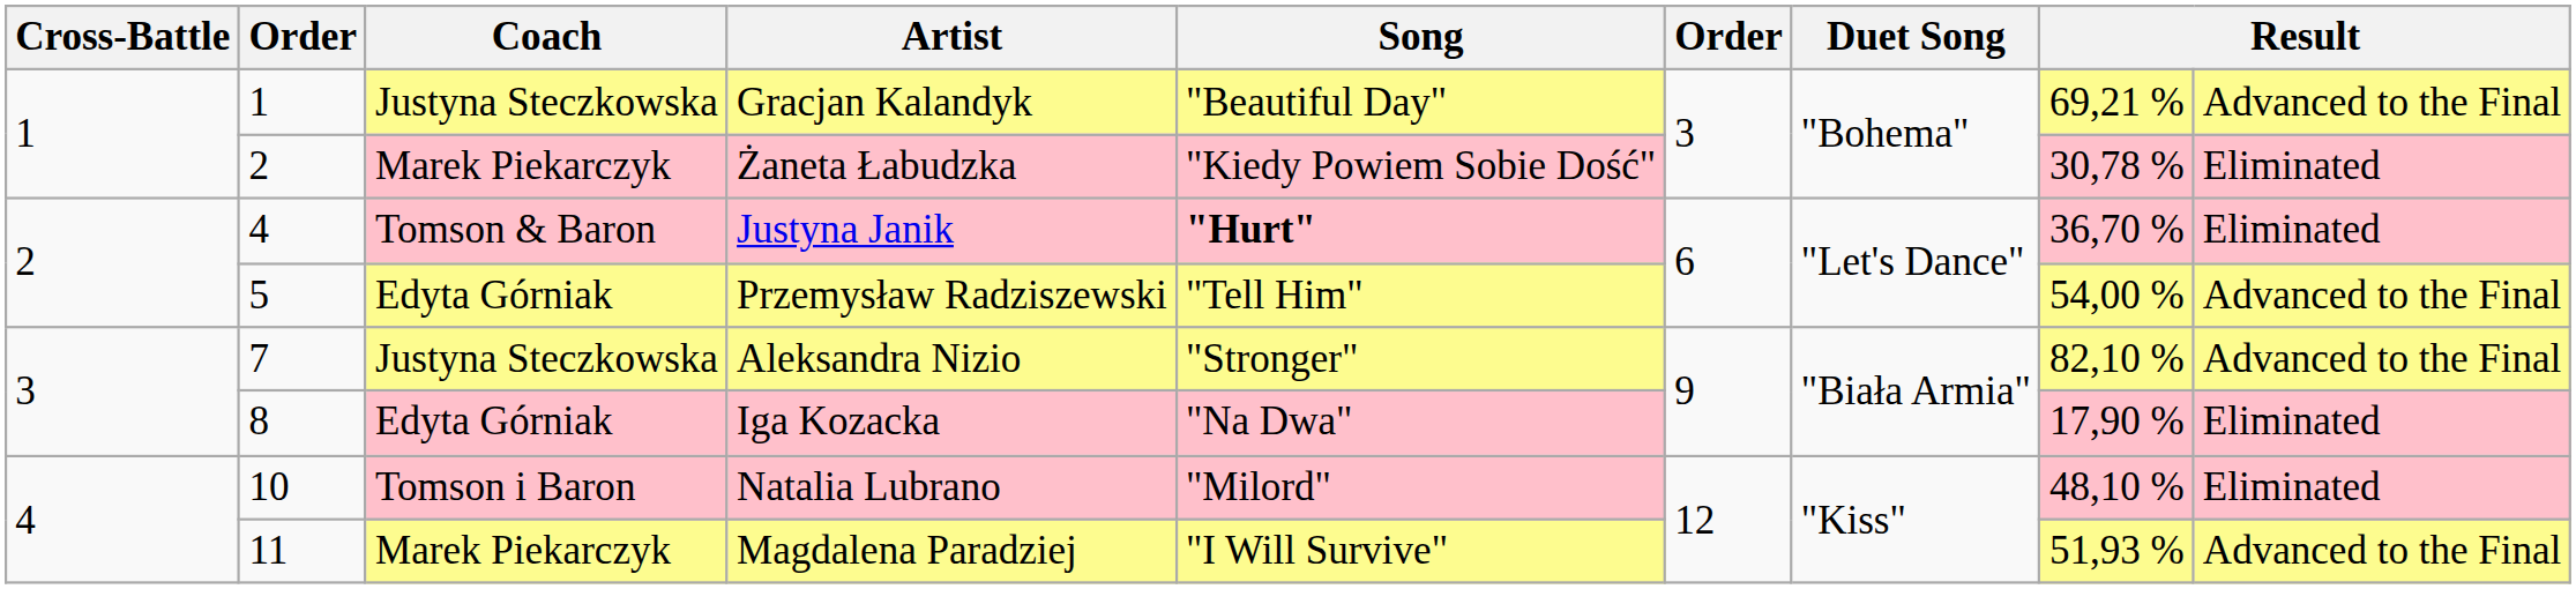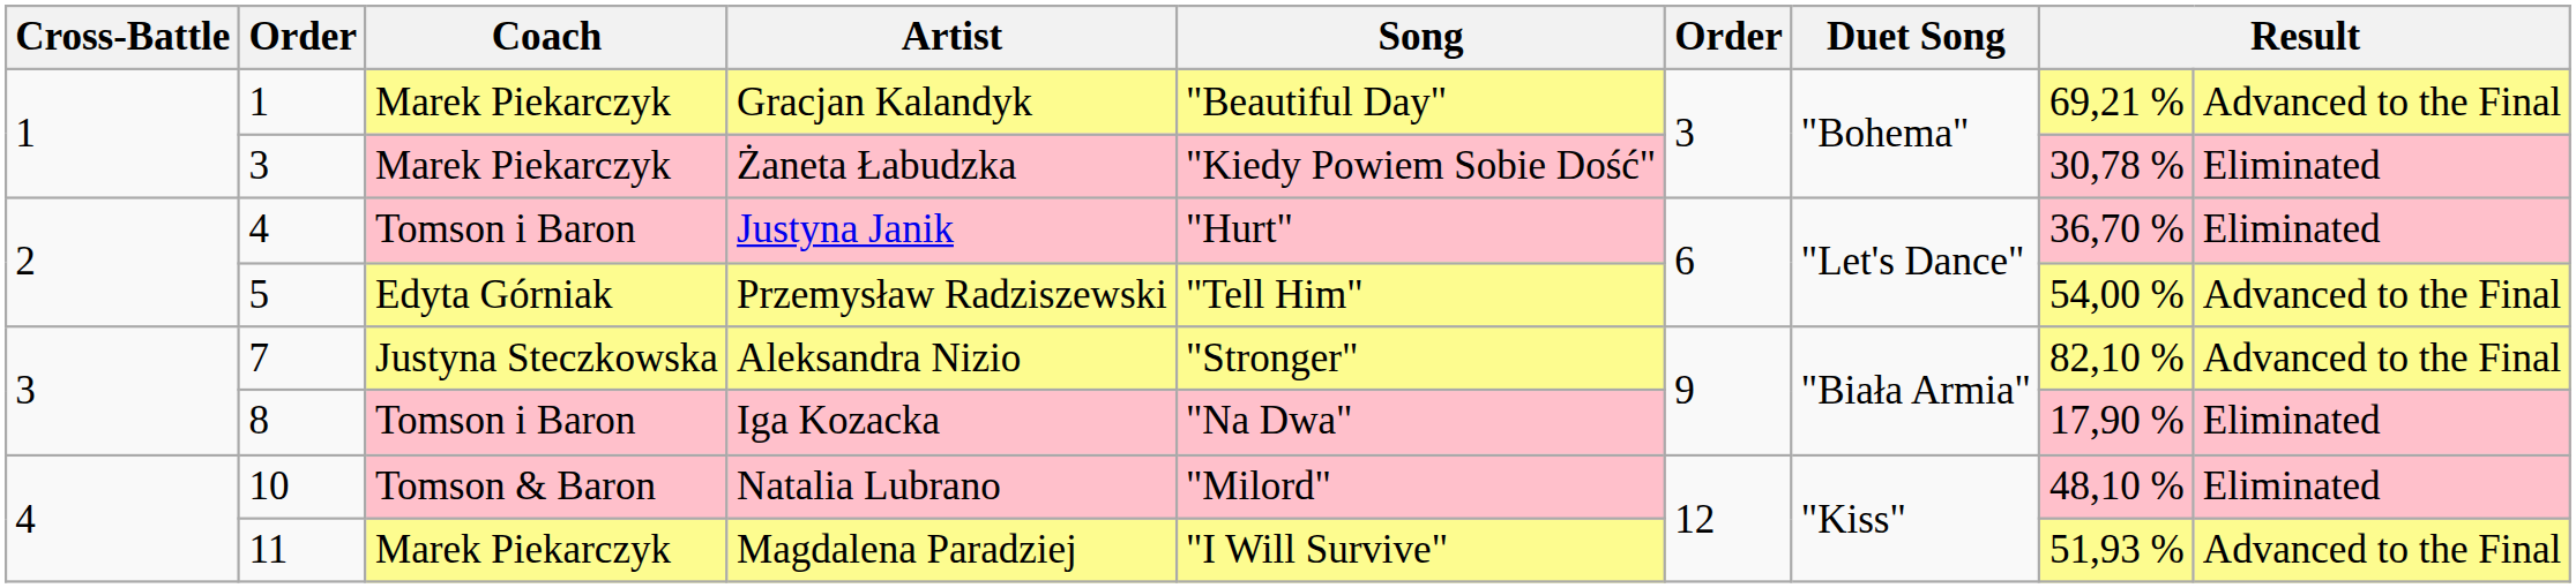Gracjan Kalandyk | Coach: Justyna Steczkowska -> Marek Piekarczyk
Żaneta Łabudzka | column 2: 2 -> 3
Justyna Janik | Coach: Tomson & Baron -> Tomson i Baron
Justyna Janik | Song: bold -> normal
Iga Kozacka | Coach: Edyta Górniak -> Tomson i Baron
Natalia Lubrano | Coach: Tomson i Baron -> Tomson & Baron
